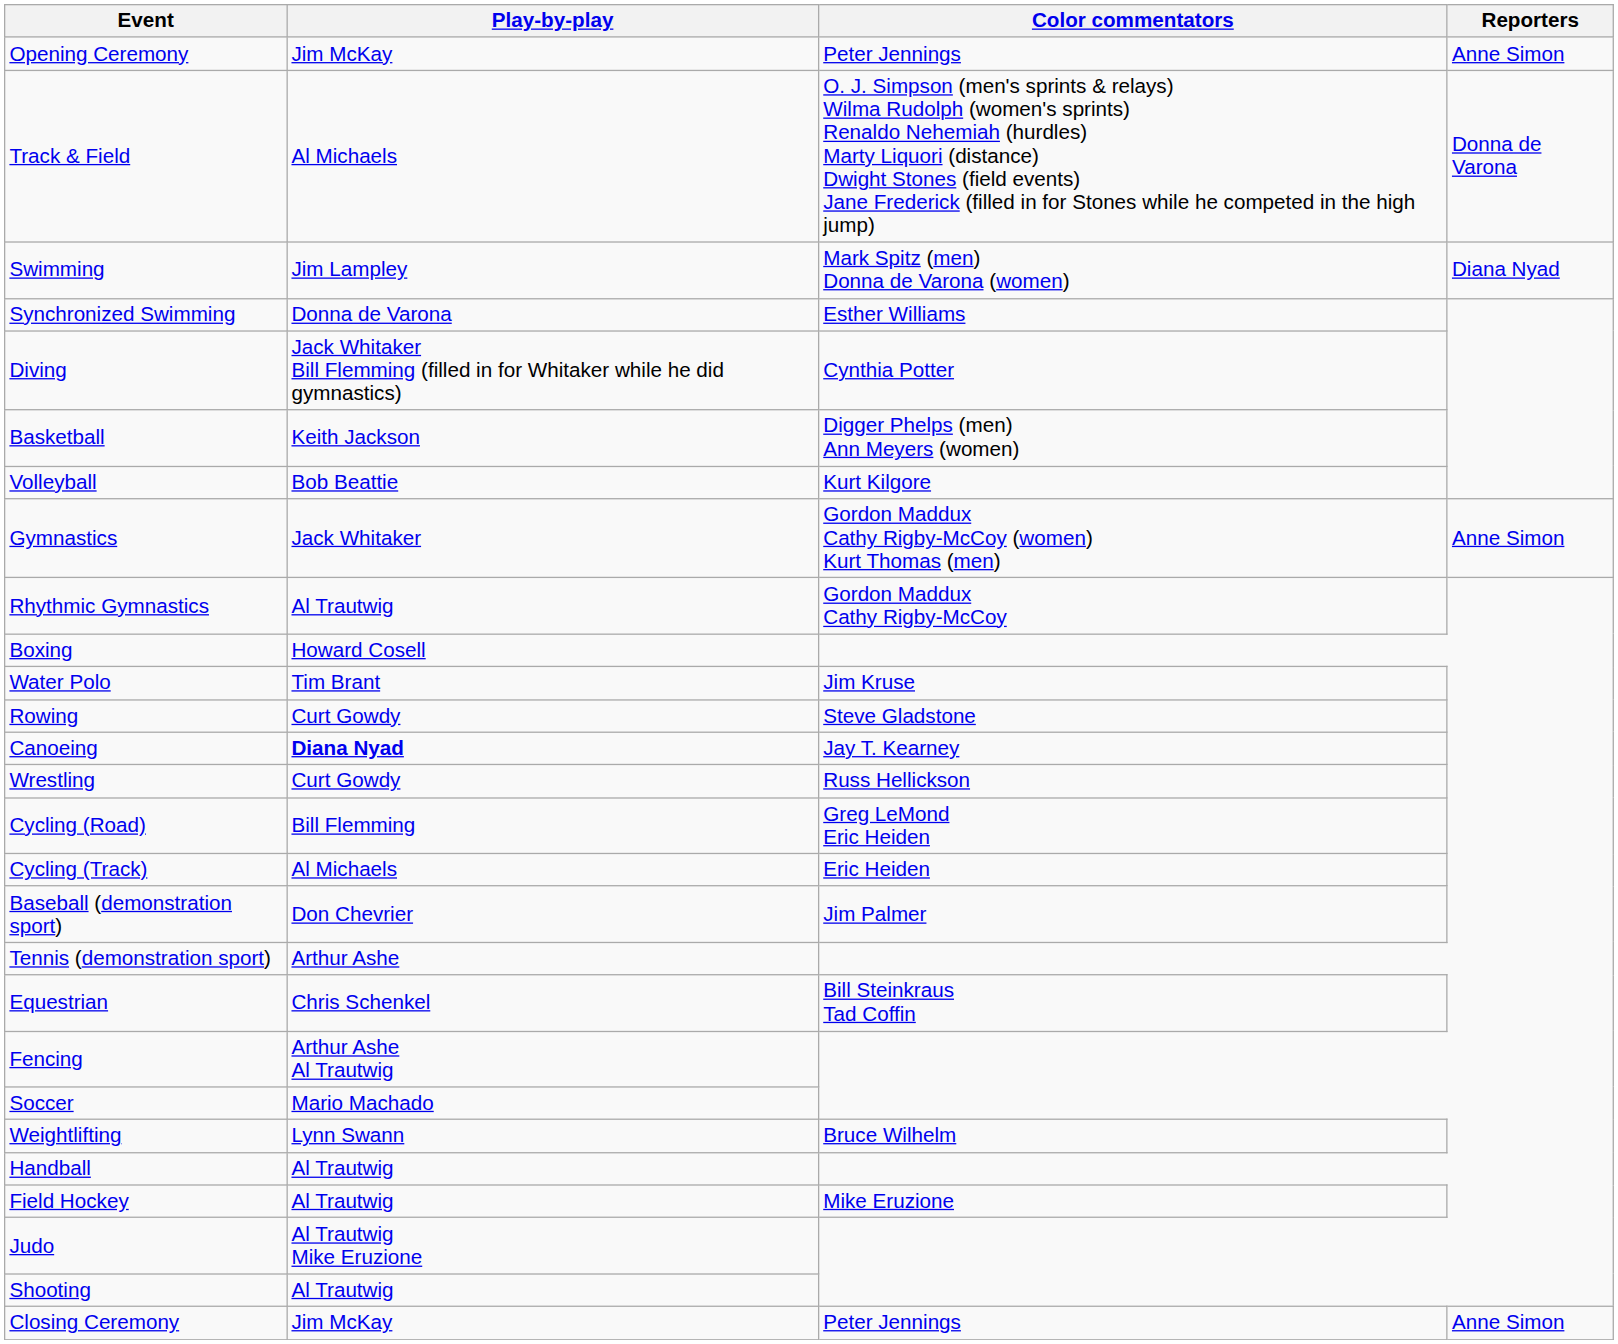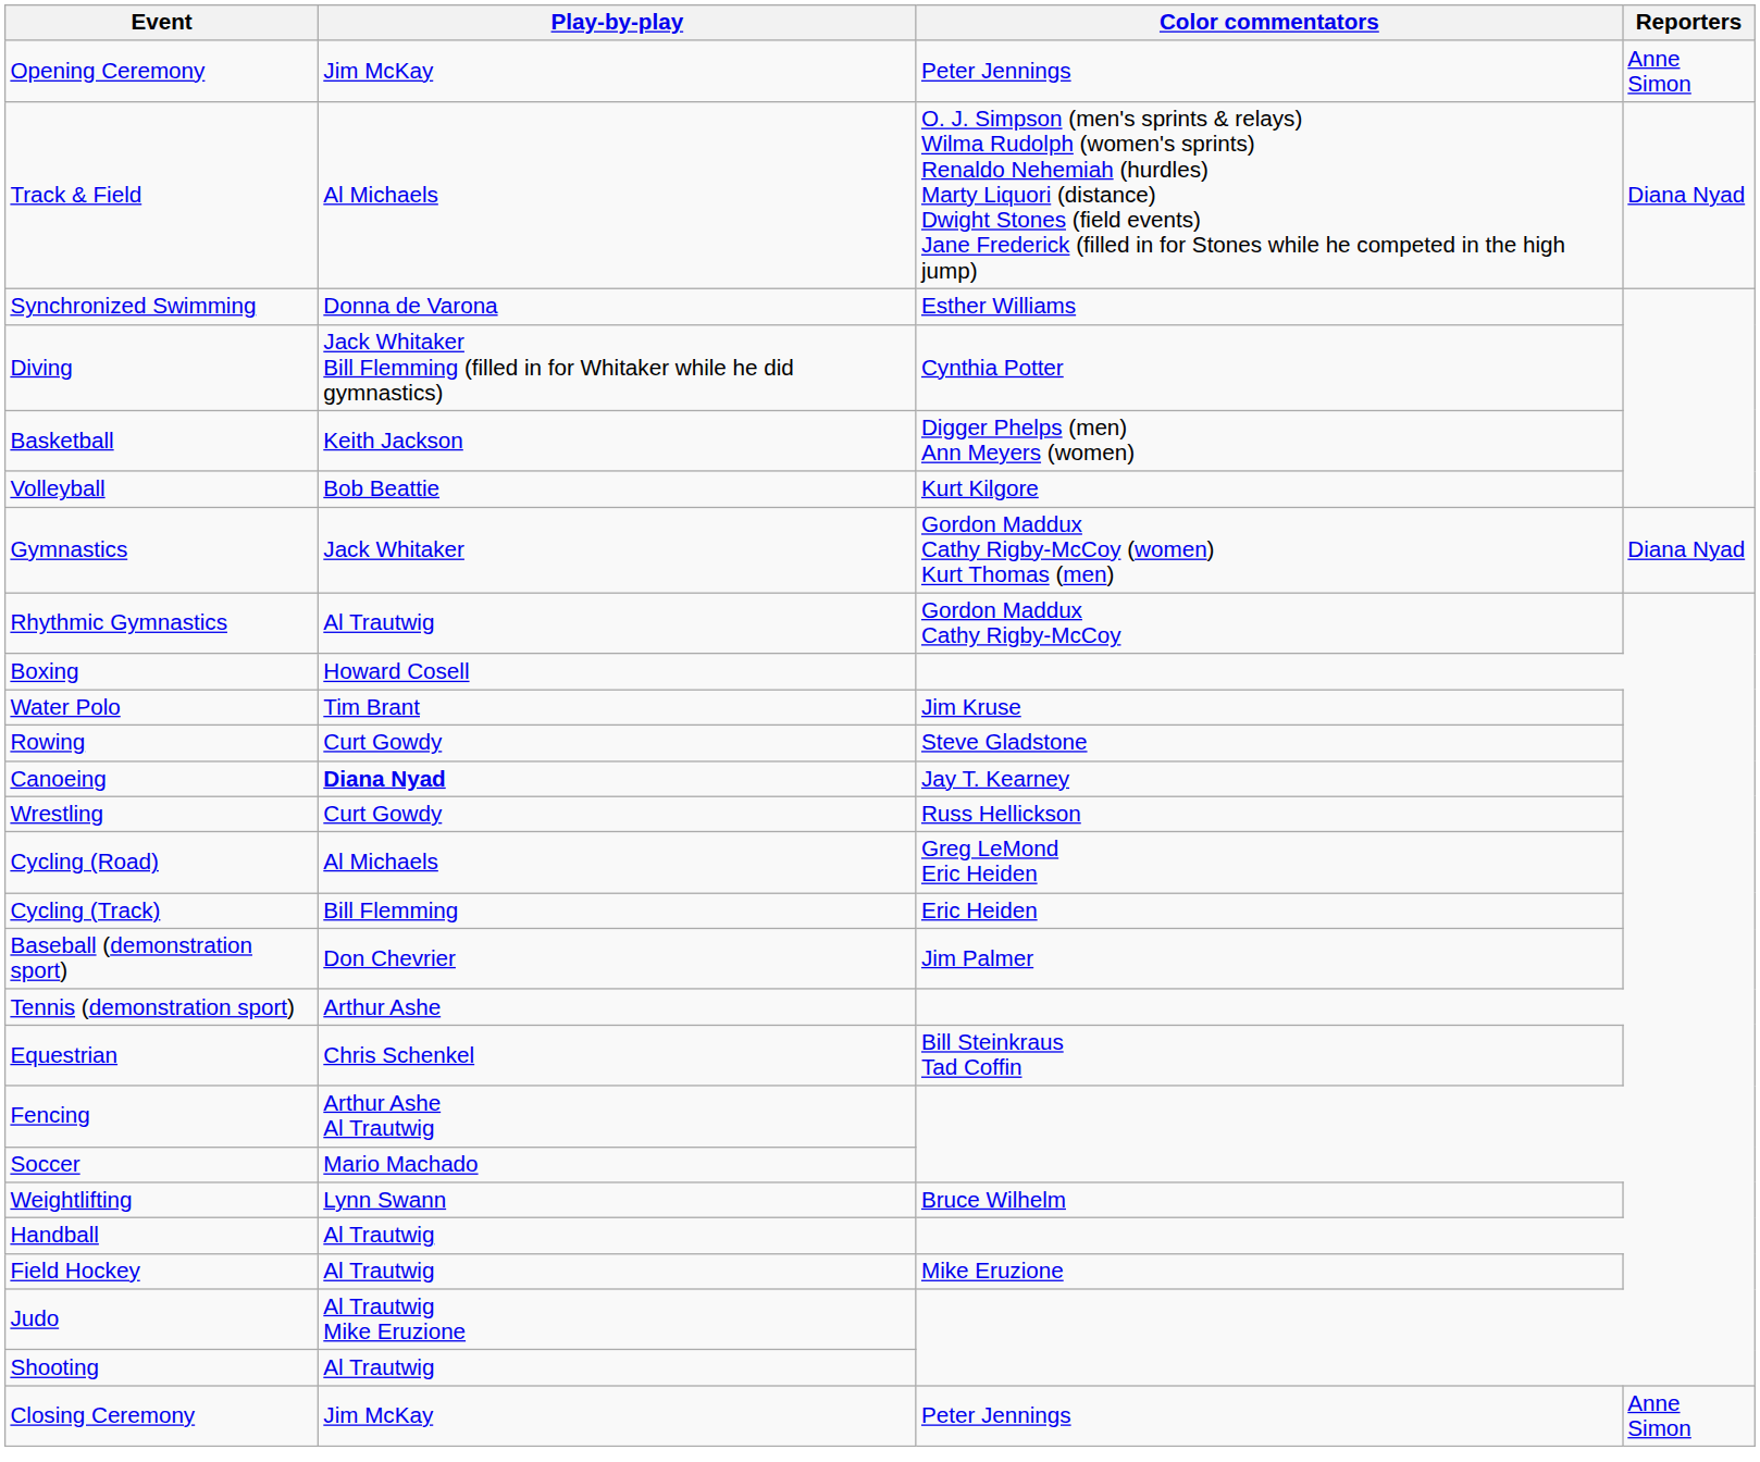Track & Field | Reporters: Donna de Varona -> Diana Nyad
- row: Swimming | Jim Lampley | Mark Spitz (men) Donna de Varona (women) | Diana Nyad
Gymnastics | Reporters: Anne Simon -> Diana Nyad
Cycling (Road) | Play-by-play: Bill Flemming -> Al Michaels
Cycling (Track) | Play-by-play: Al Michaels -> Bill Flemming
